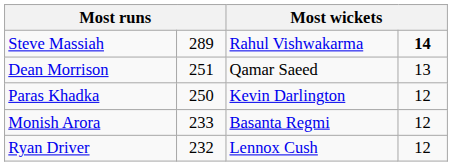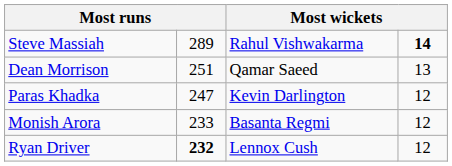Paras Khadka | column 2: 250 -> 247
Ryan Driver | column 2: normal -> bold
